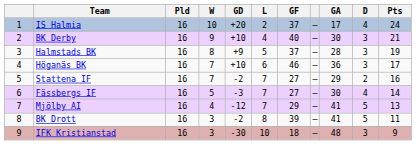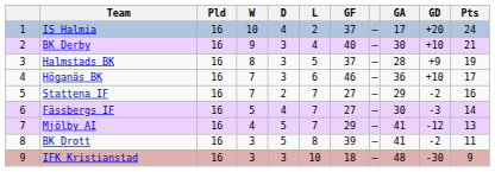columns swapped: D <-> GD
